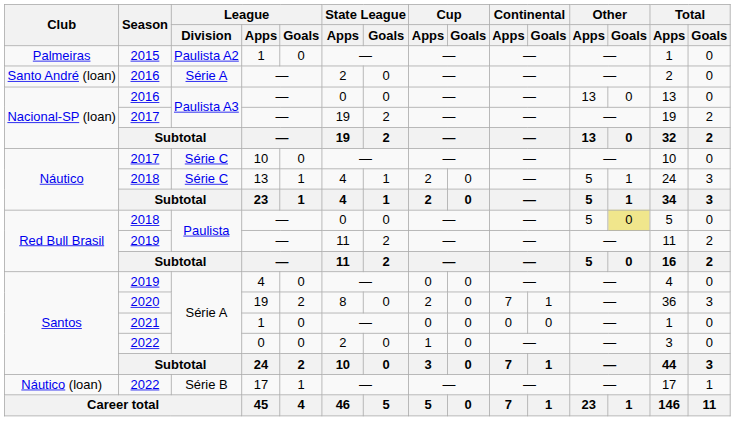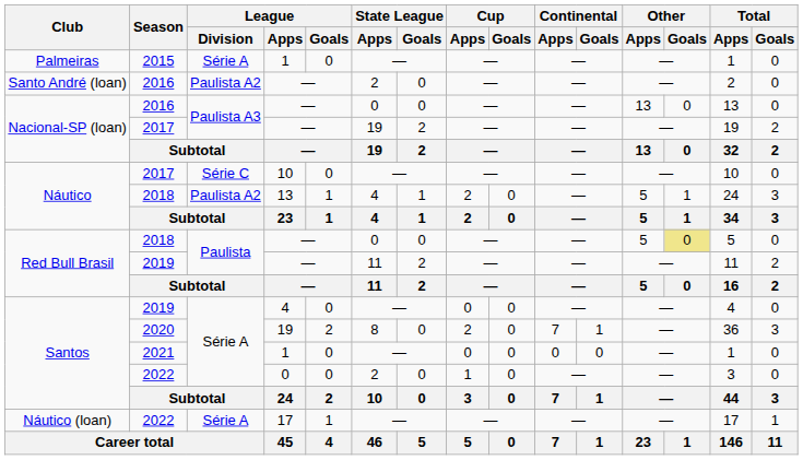2015 | League / Division: Paulista A2 -> Série A
Santo André (loan) / 2016 | League / Division: Série A -> Paulista A2
Náutico / 2018 | League / Division: Série C -> Paulista A2
Náutico (loan) / 2022 | League / Division: Série B -> Série A
